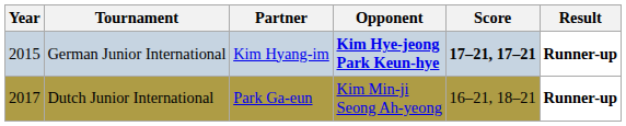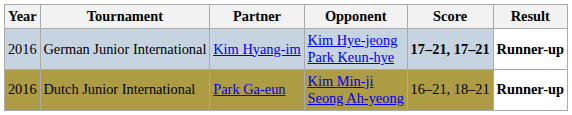German Junior International | Year: 2015 -> 2016
German Junior International | Opponent: bold -> normal
Dutch Junior International | Year: 2017 -> 2016
